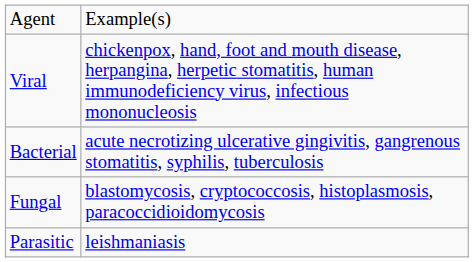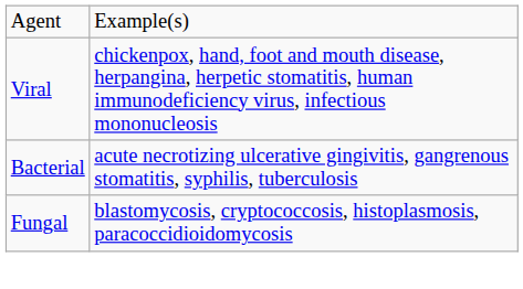- row: Parasitic | leishmaniasis
